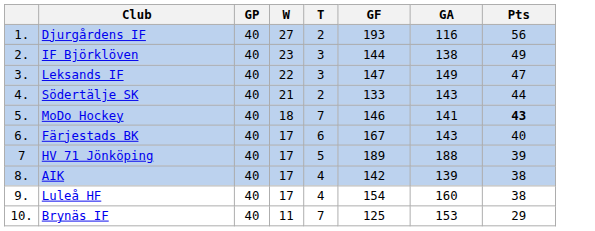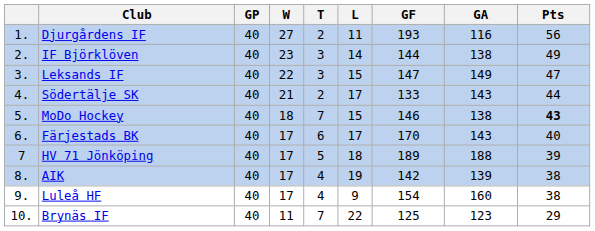+ column: L | 11 | 14 | 15 | 17 | 15 | 17 | 18 | 19 | 9 | 22
MoDo Hockey | GA: 141 -> 138
Färjestads BK | GF: 167 -> 170
Brynäs IF | GA: 153 -> 123
